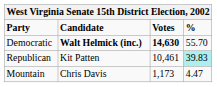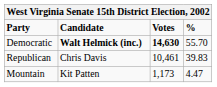Republican | Candidate: Kit Patten -> Chris Davis
Republican | %: paleturquoise background -> no background
Mountain | Candidate: Chris Davis -> Kit Patten
